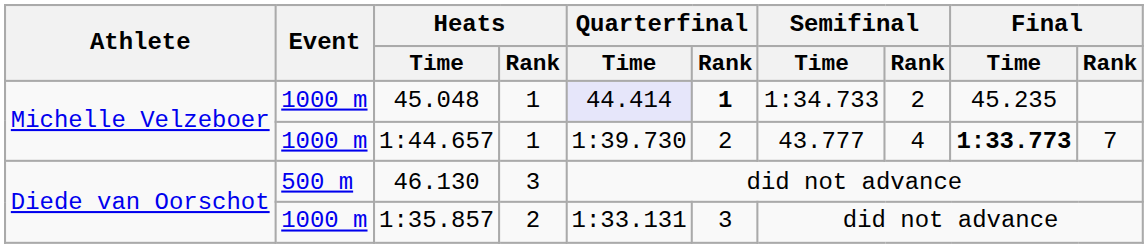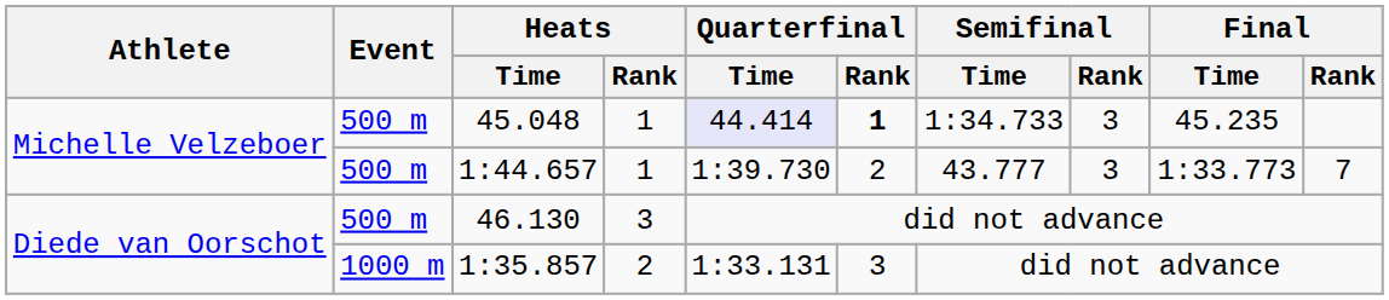45.048 | Event: 1000 m -> 500 m
45.048 | Semifinal / Rank: 2 -> 3
1:44.657 | Event: 1000 m -> 500 m
1:44.657 | Semifinal / Rank: 4 -> 3
1:44.657 | Final / Time: bold -> normal
